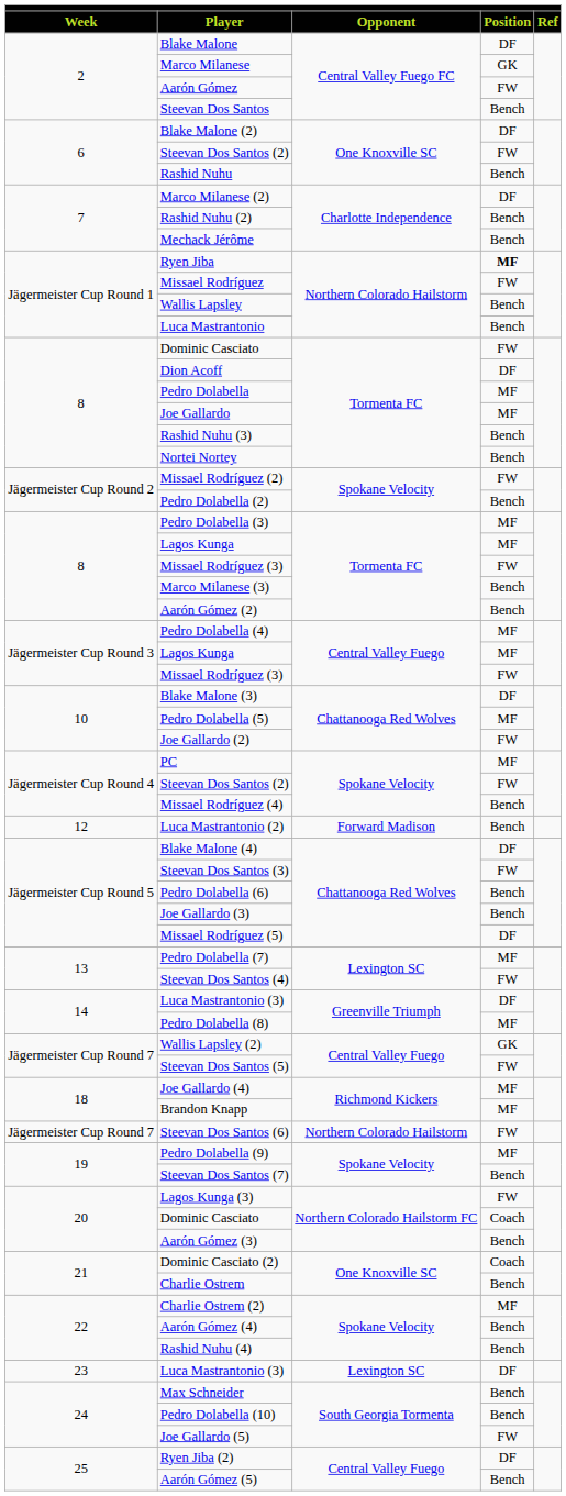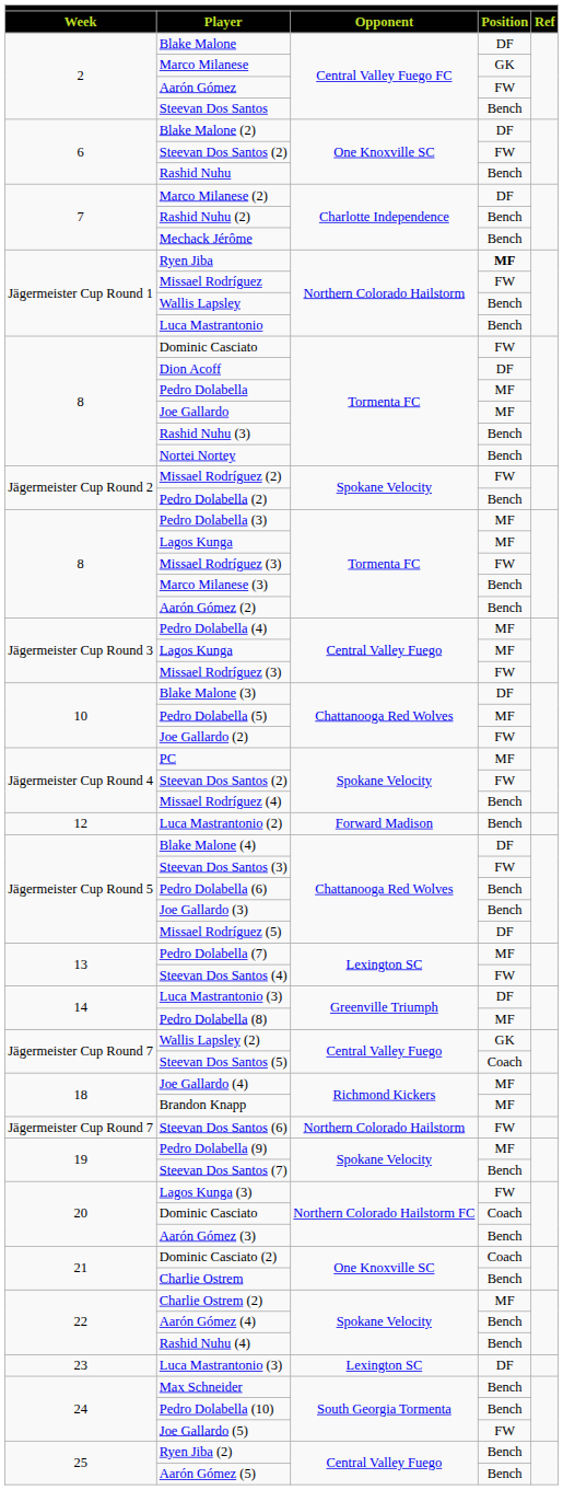Steevan Dos Santos (5) | Position: FW -> Coach
Ryen Jiba (2) | Position: DF -> Bench
